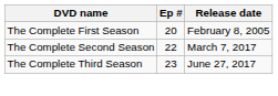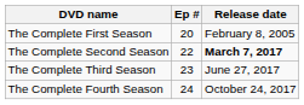The Complete Second Season | Release date: normal -> bold
+ row: The Complete Fourth Season | 24 | October 24, 2017
